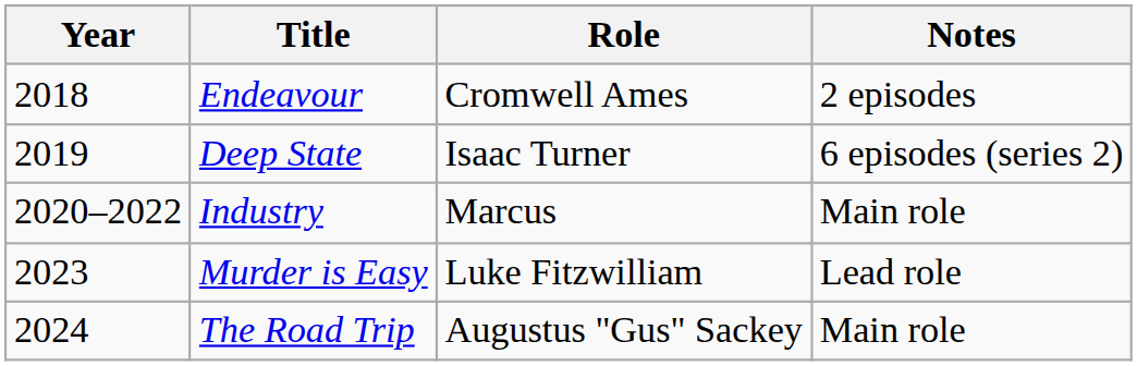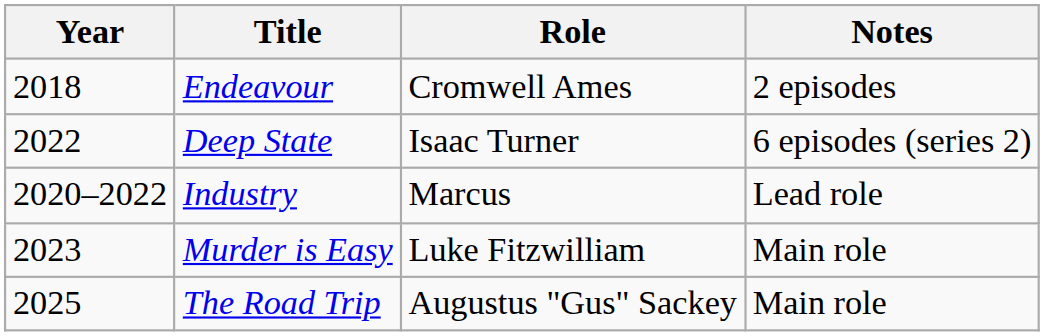Deep State | Year: 2019 -> 2022
Industry | Notes: Main role -> Lead role
Murder is Easy | Notes: Lead role -> Main role
The Road Trip | Year: 2024 -> 2025
